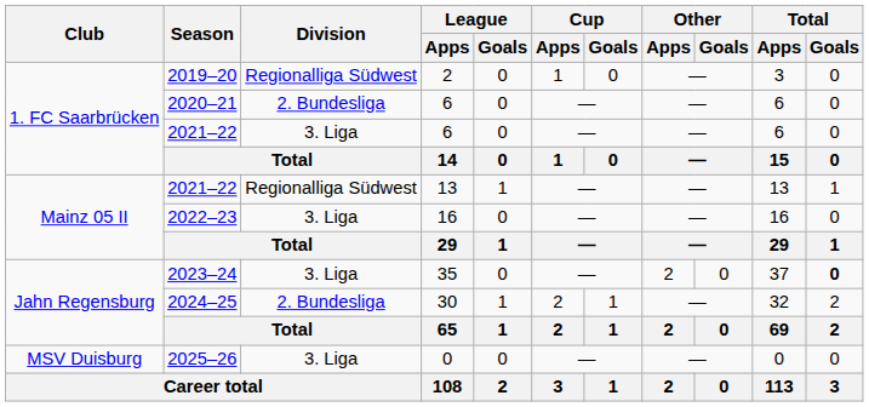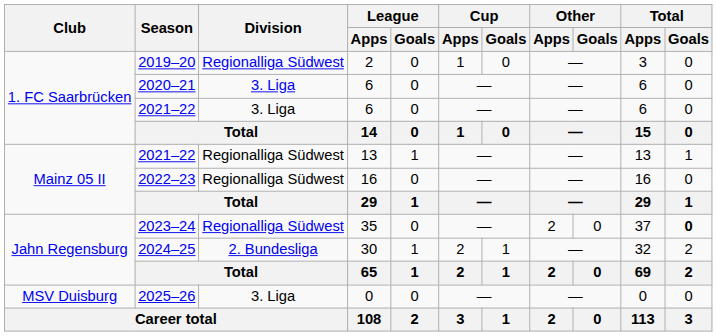2020–21 | Division: 2. Bundesliga -> 3. Liga
2022–23 | Division: 3. Liga -> Regionalliga Südwest
2023–24 | Division: 3. Liga -> Regionalliga Südwest
